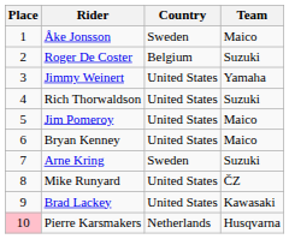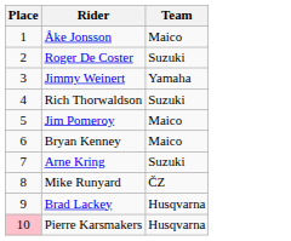- column: Country | Sweden | Belgium | United States | United States | United States | United States | Sweden | United States | United States | Netherlands
Brad Lackey | Team: Kawasaki -> Husqvarna
